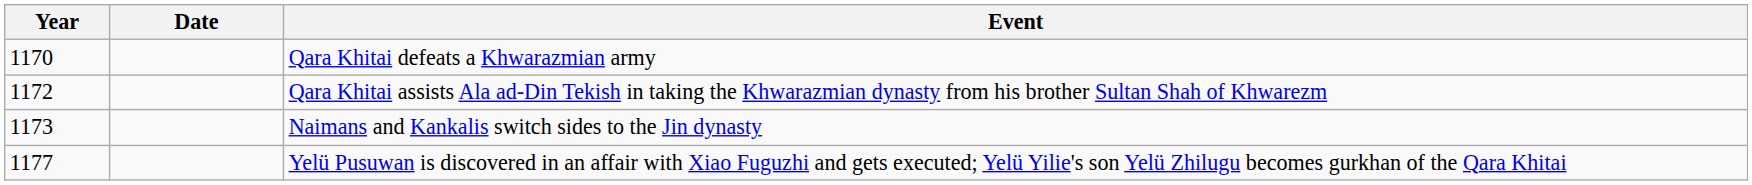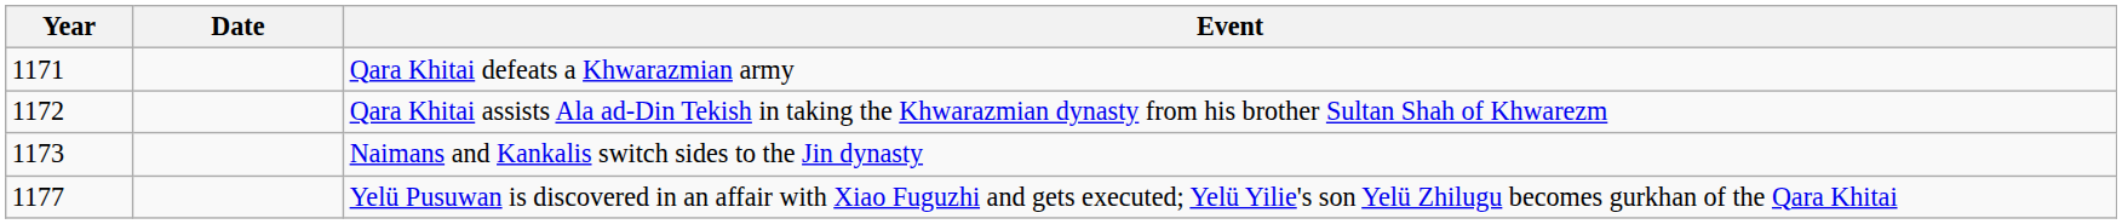Qara Khitai defeats a Khwarazmian army | Year: 1170 -> 1171
